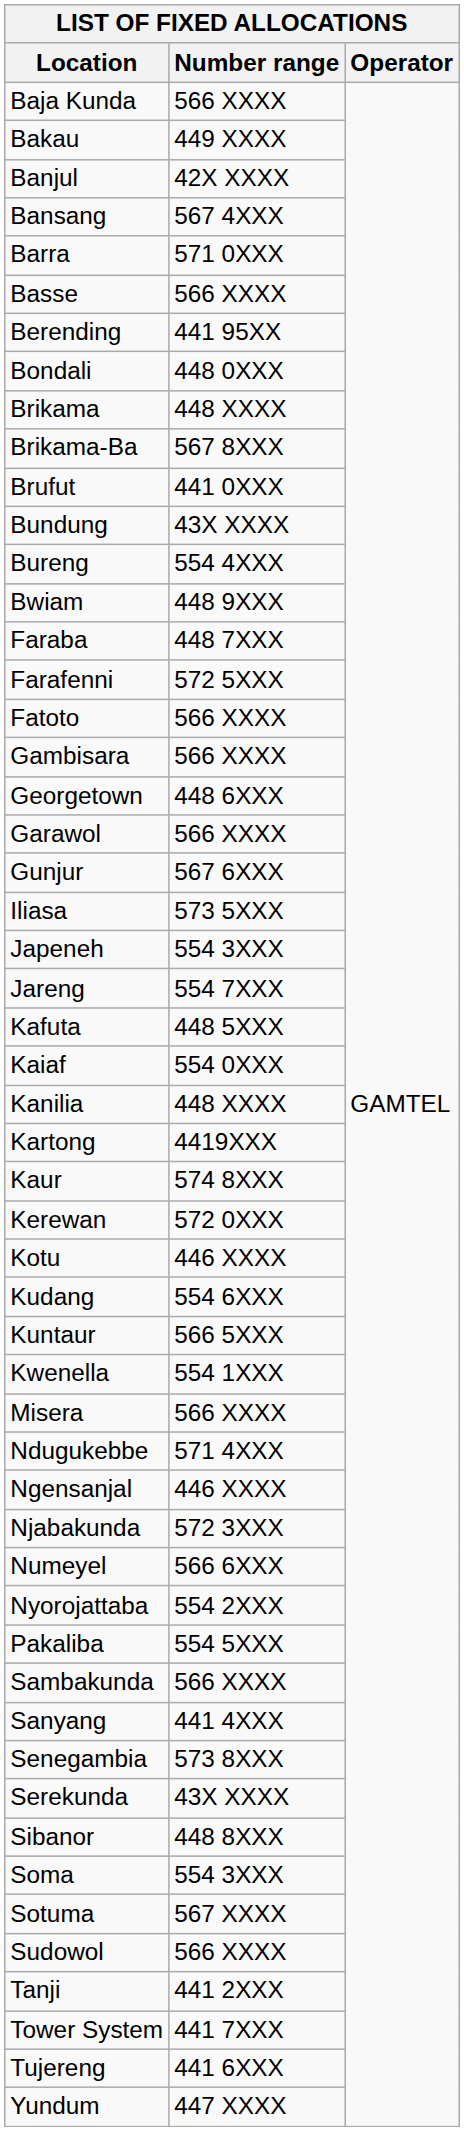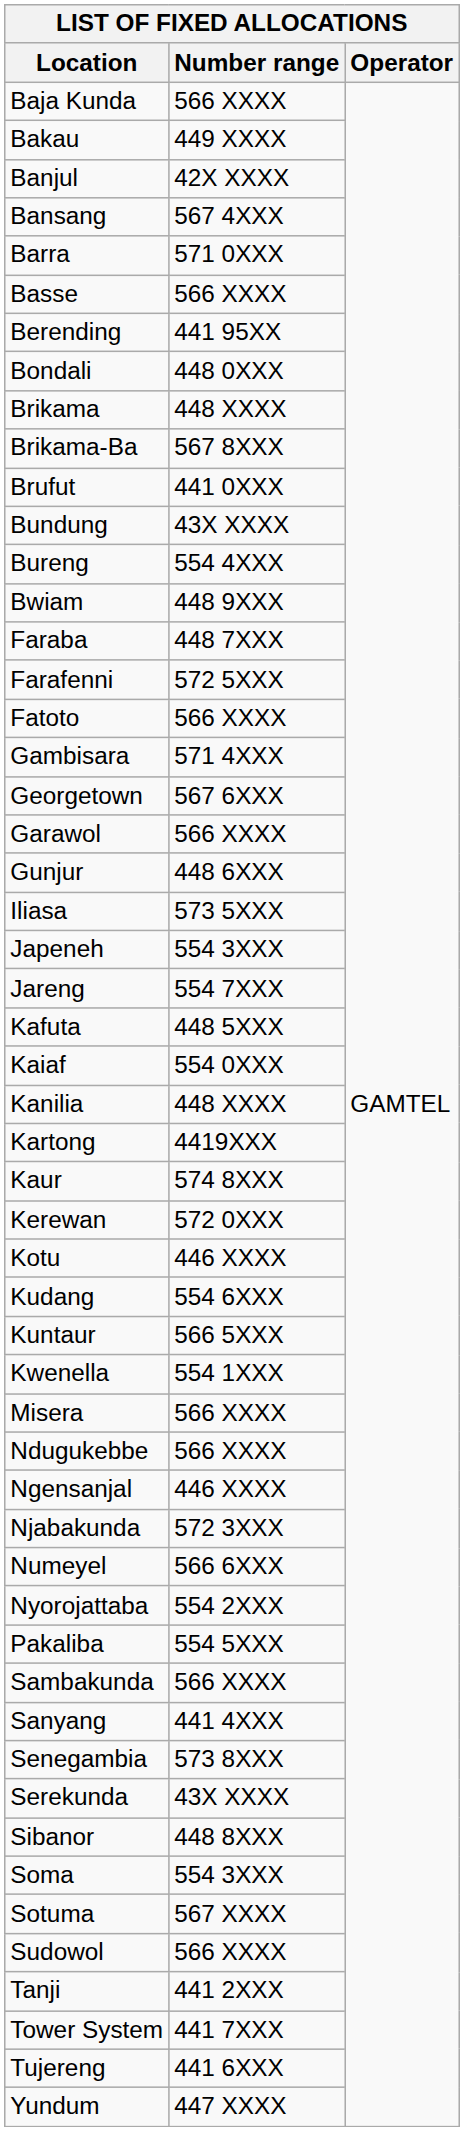Gambisara | Number range: 566 XXXX -> 571 4XXX
Georgetown | Number range: 448 6XXX -> 567 6XXX
Gunjur | Number range: 567 6XXX -> 448 6XXX
Ndugukebbe | Number range: 571 4XXX -> 566 XXXX
